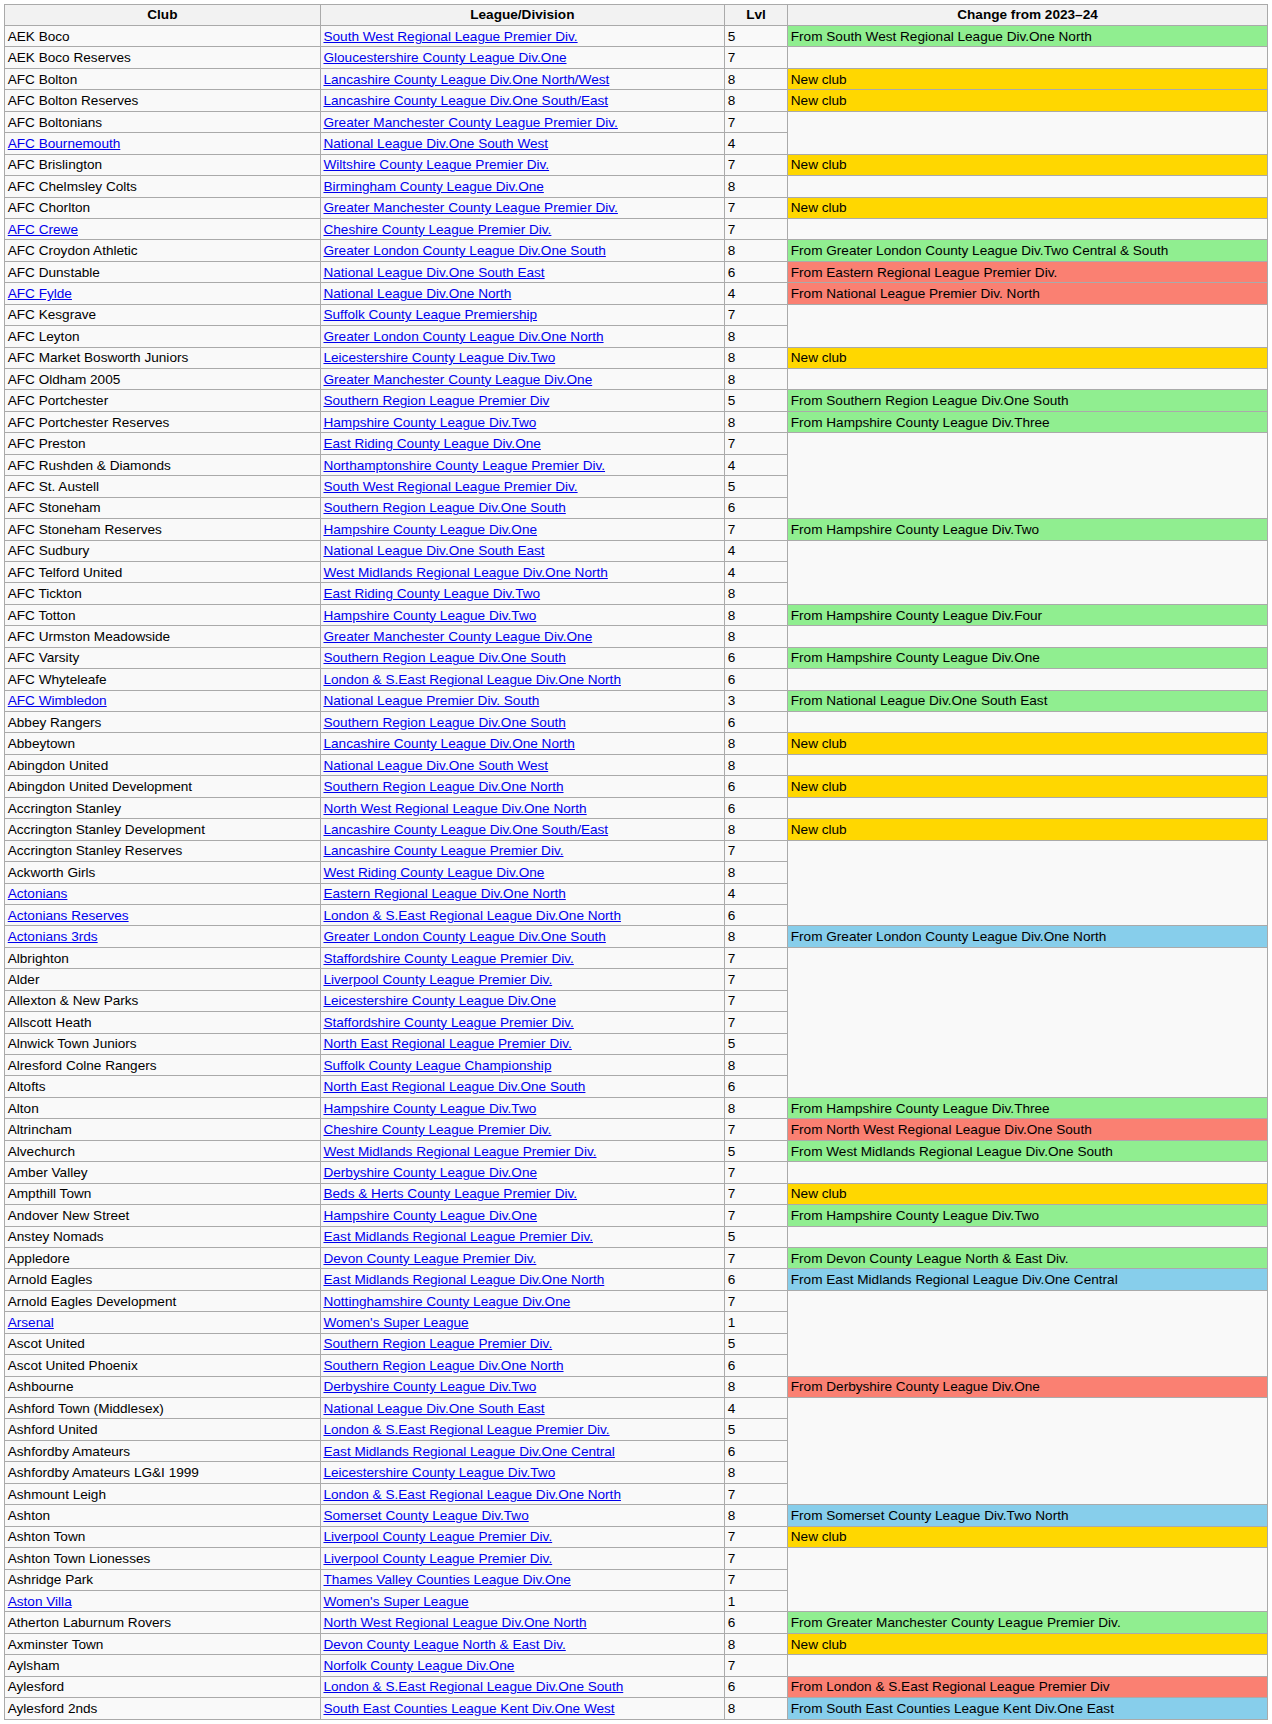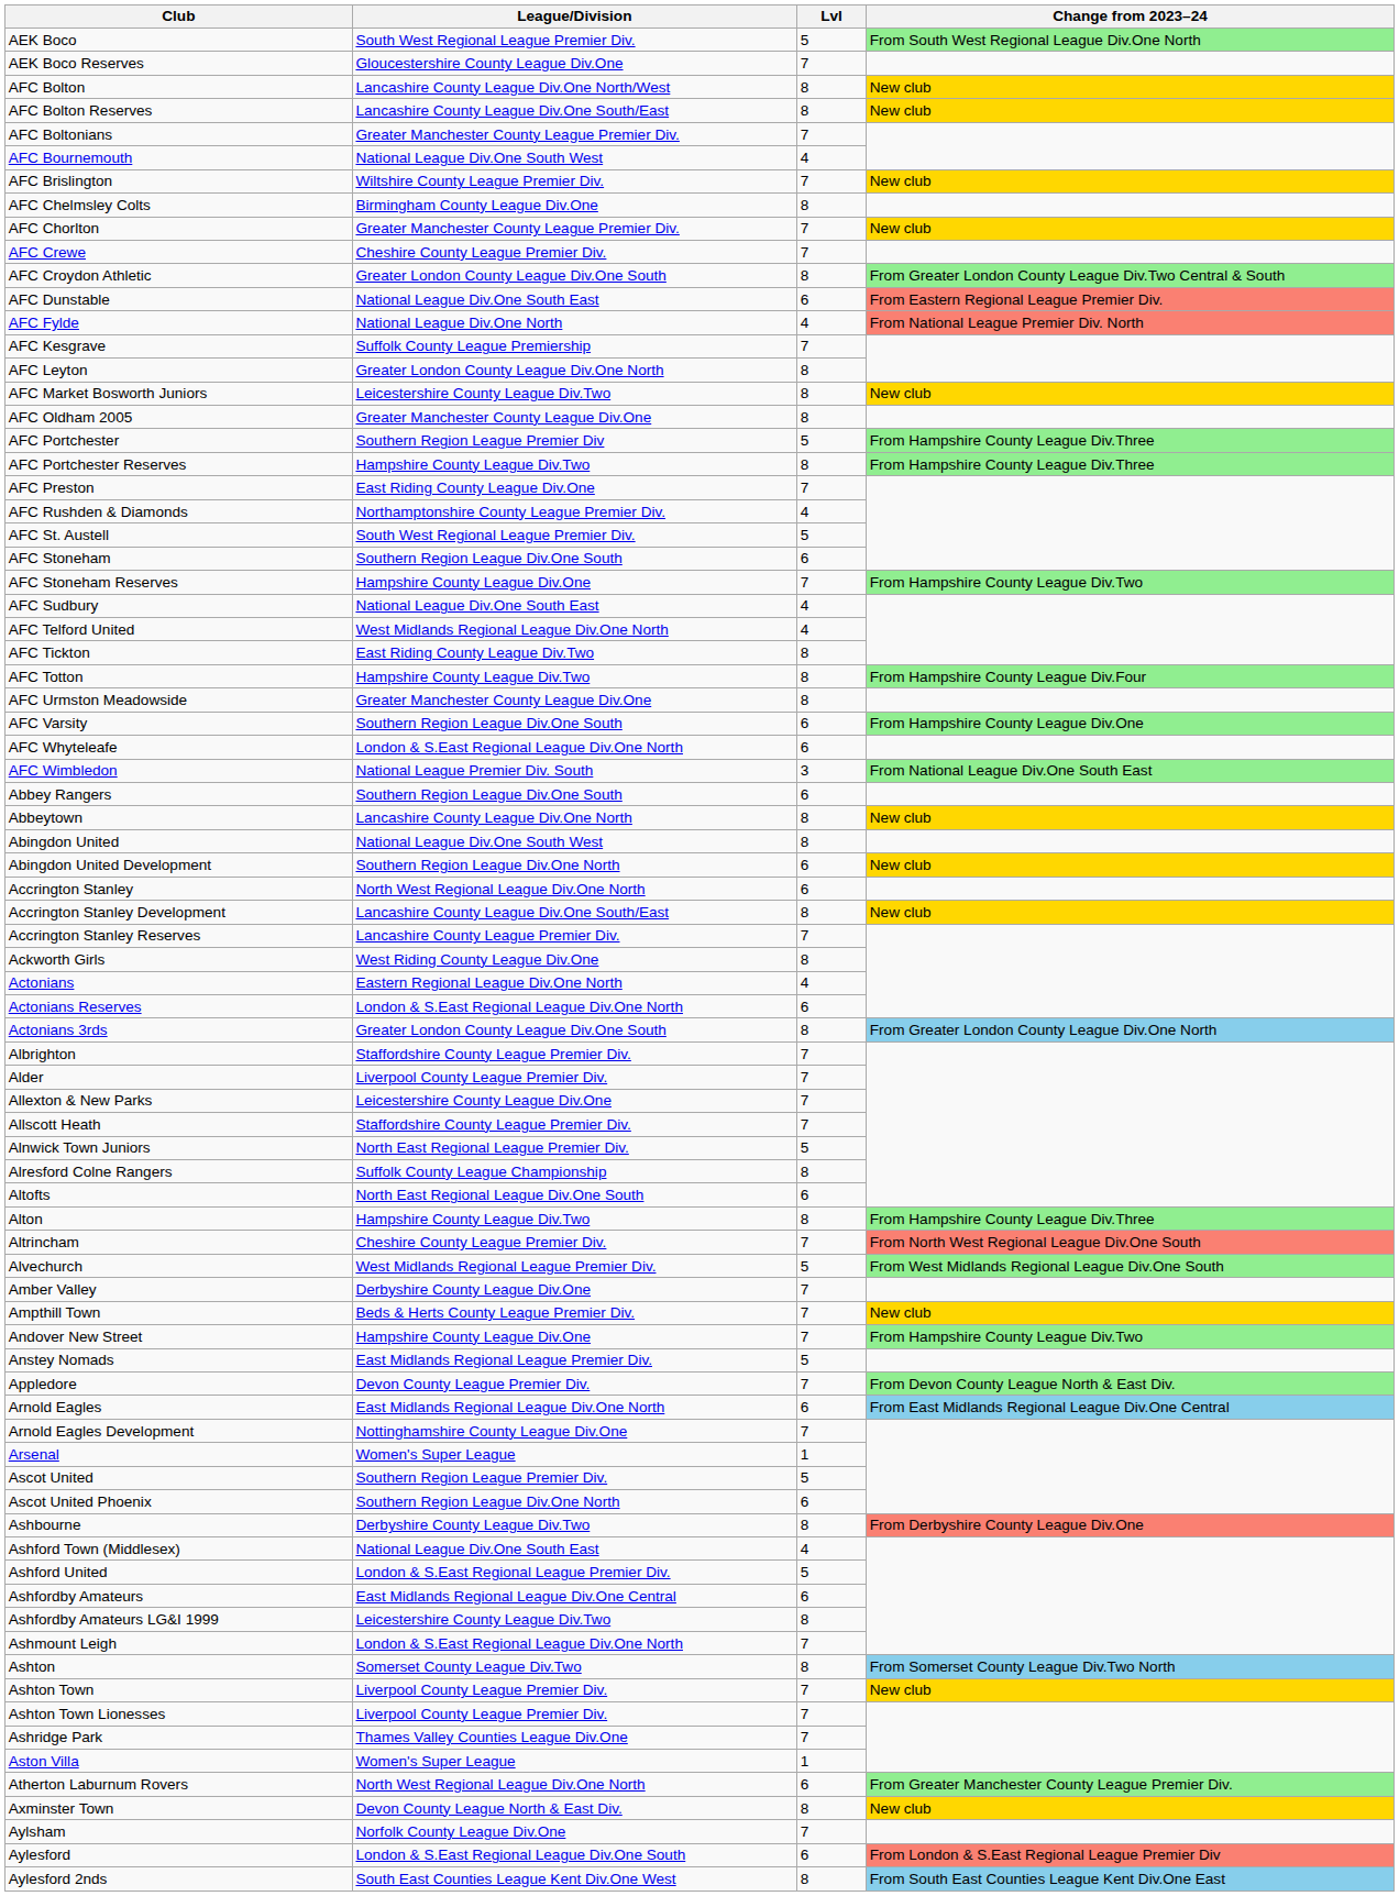AFC Portchester | Change from 2023–24: From Southern Region League Div.One South -> From Hampshire County League Div.Three
